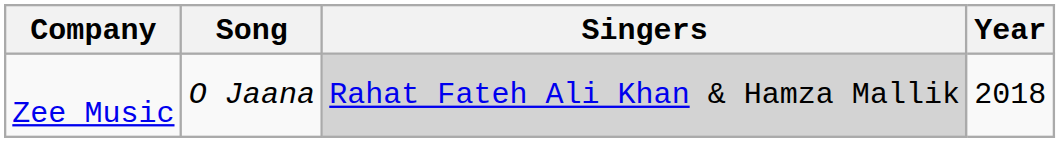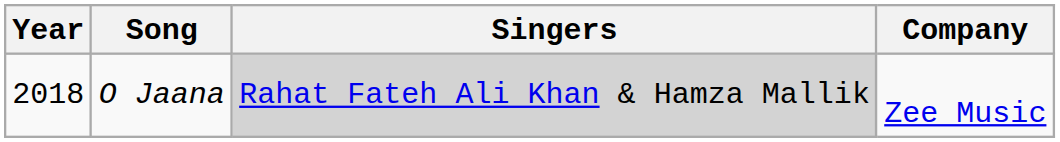columns swapped: Year <-> Company
